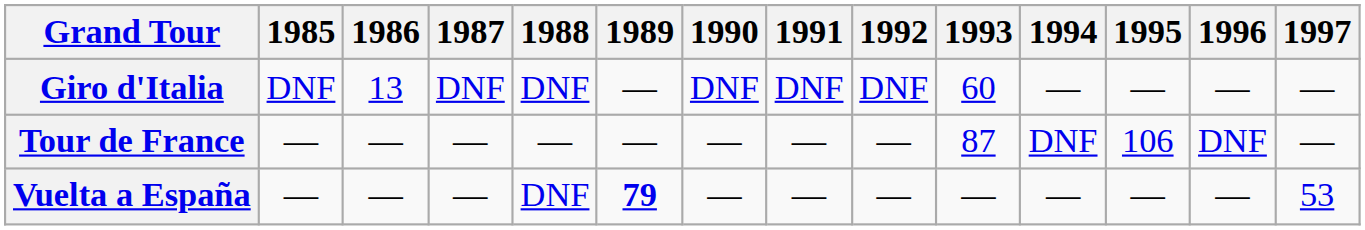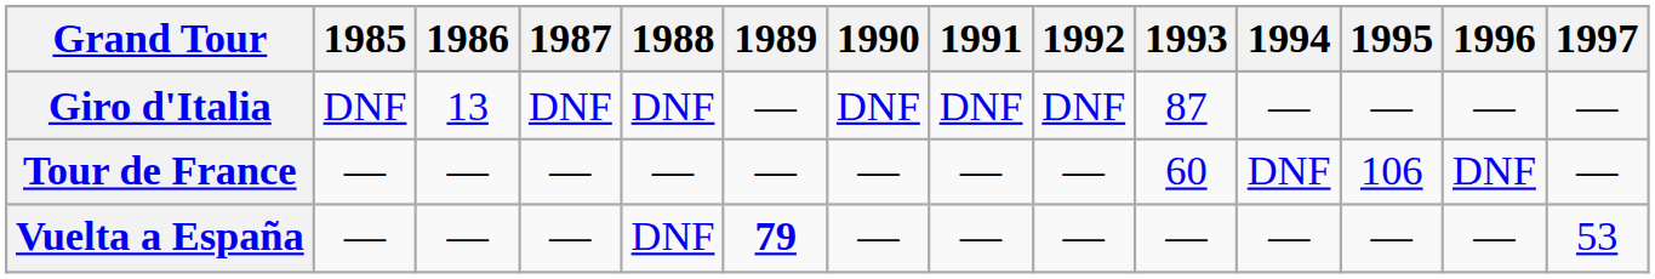Giro d'Italia | 1993: 60 -> 87
Tour de France | 1993: 87 -> 60
